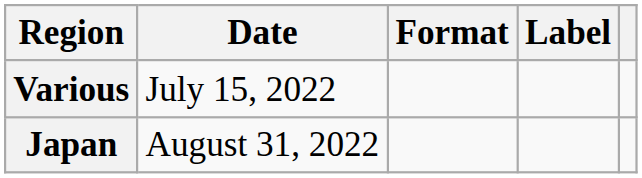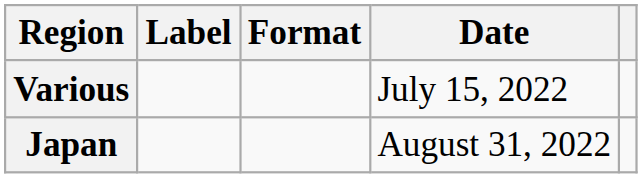columns swapped: Date <-> Label
